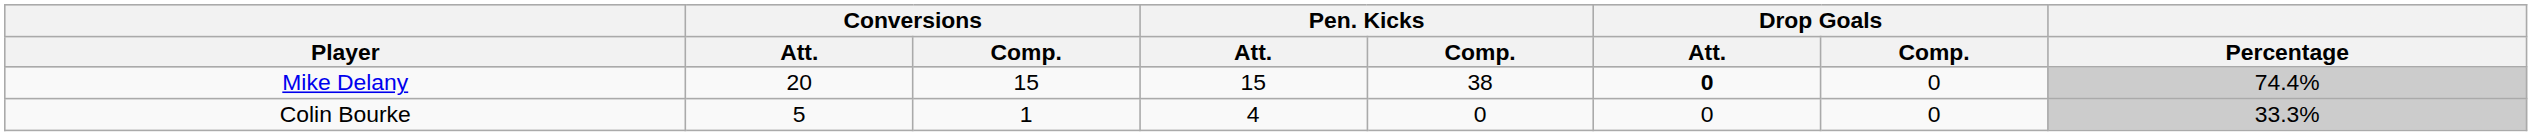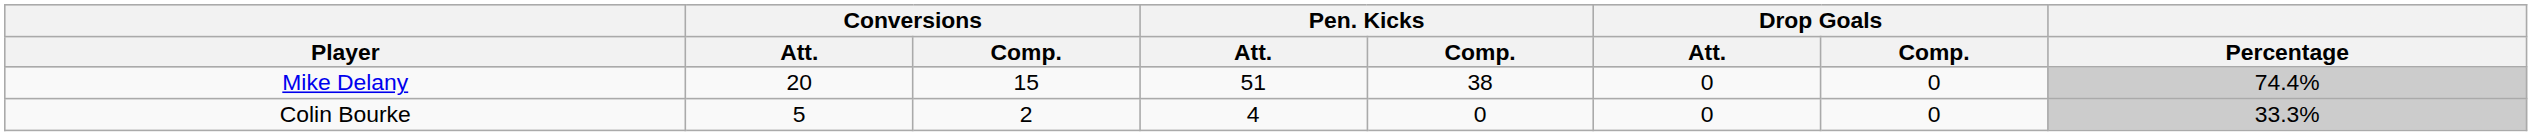Mike Delany | Pen. Kicks / Att.: 15 -> 51
Mike Delany | Drop Goals / Att.: bold -> normal
Colin Bourke | Conversions / Comp.: 1 -> 2
